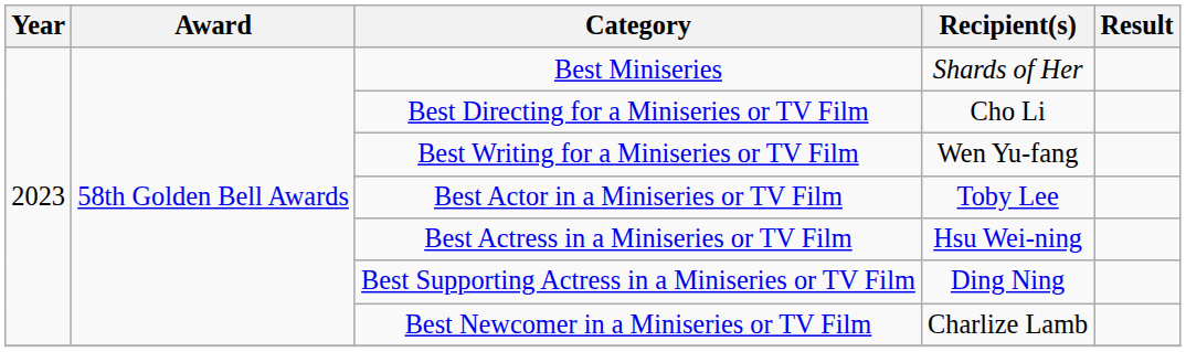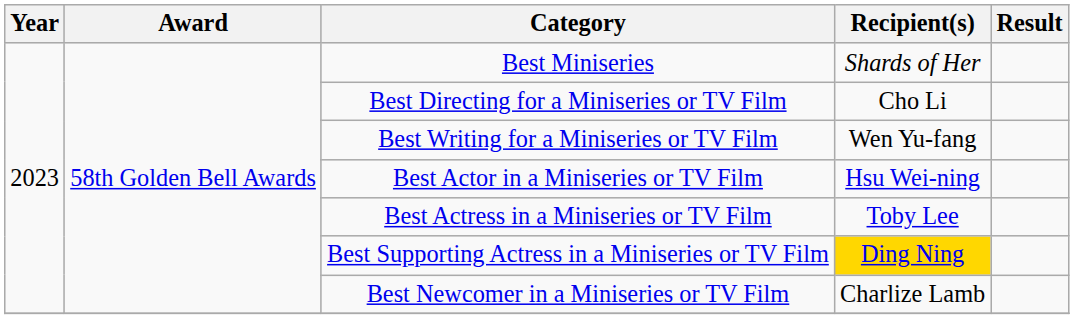Best Actor in a Miniseries or TV Film | Recipient(s): Toby Lee -> Hsu Wei-ning
Best Actress in a Miniseries or TV Film | Recipient(s): Hsu Wei-ning -> Toby Lee
Best Supporting Actress in a Miniseries or TV Film | Recipient(s): no background -> gold background
